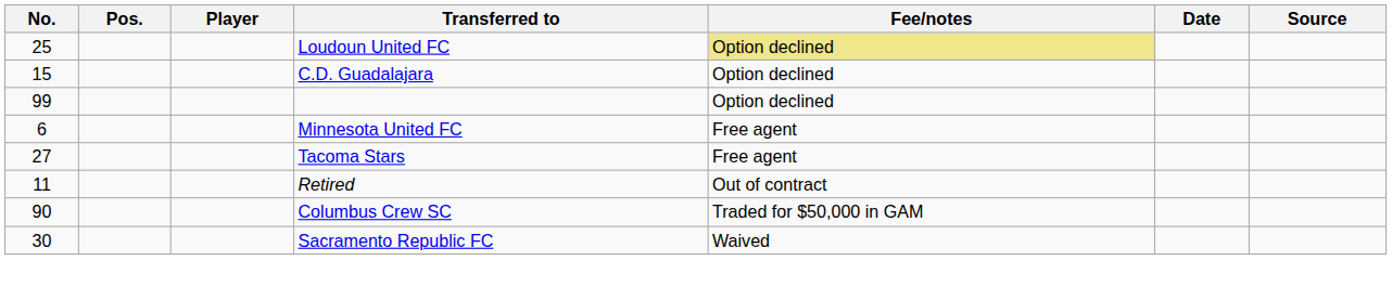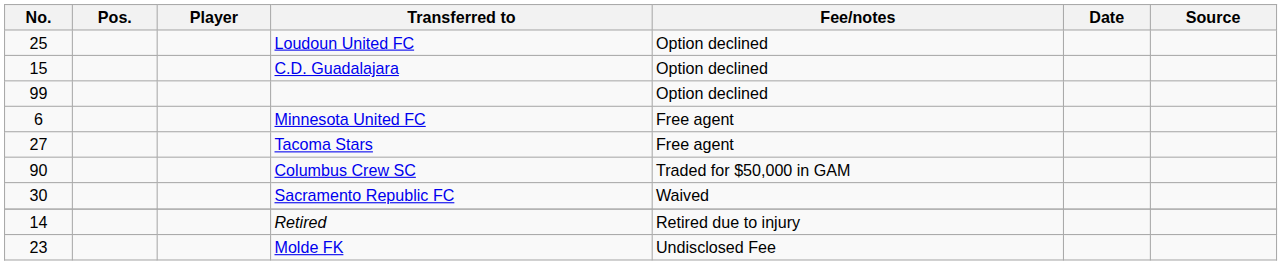Loudoun United FC | Fee/notes: khaki background -> no background
- row: 11 | Retired | Out of contract
+ row: 14 | Retired | Retired due to injury
+ row: 23 | Molde FK | Undisclosed Fee
